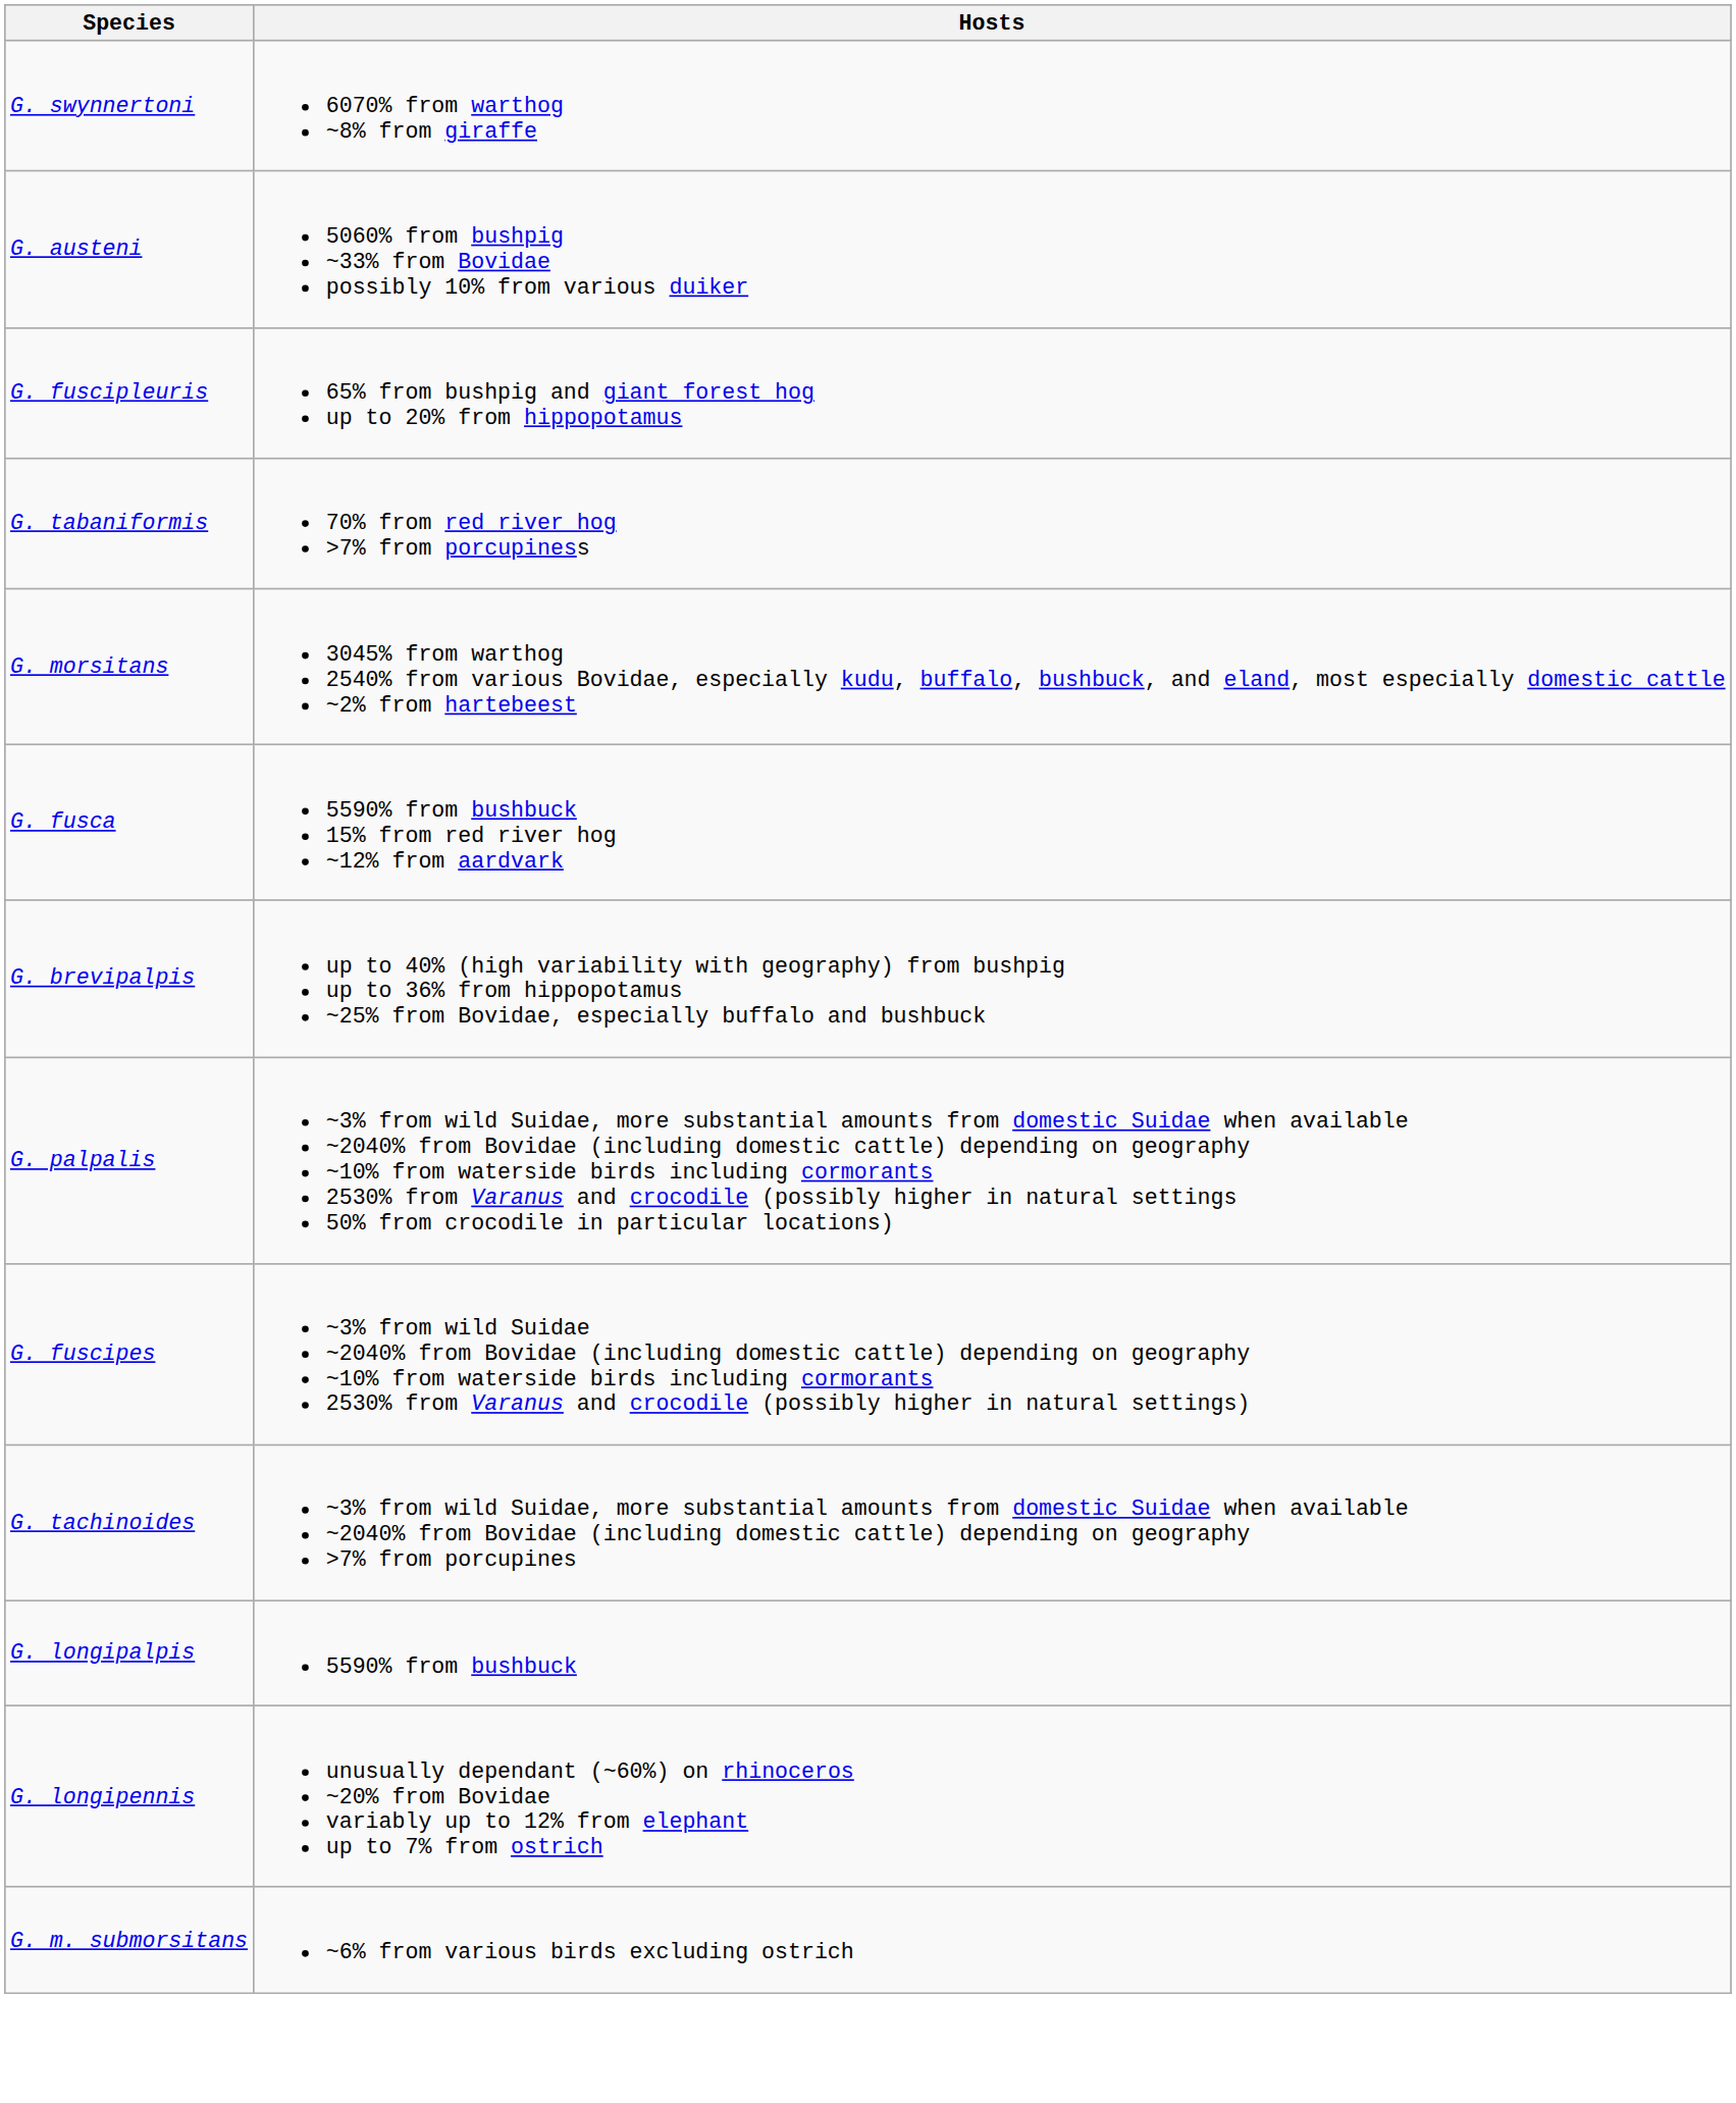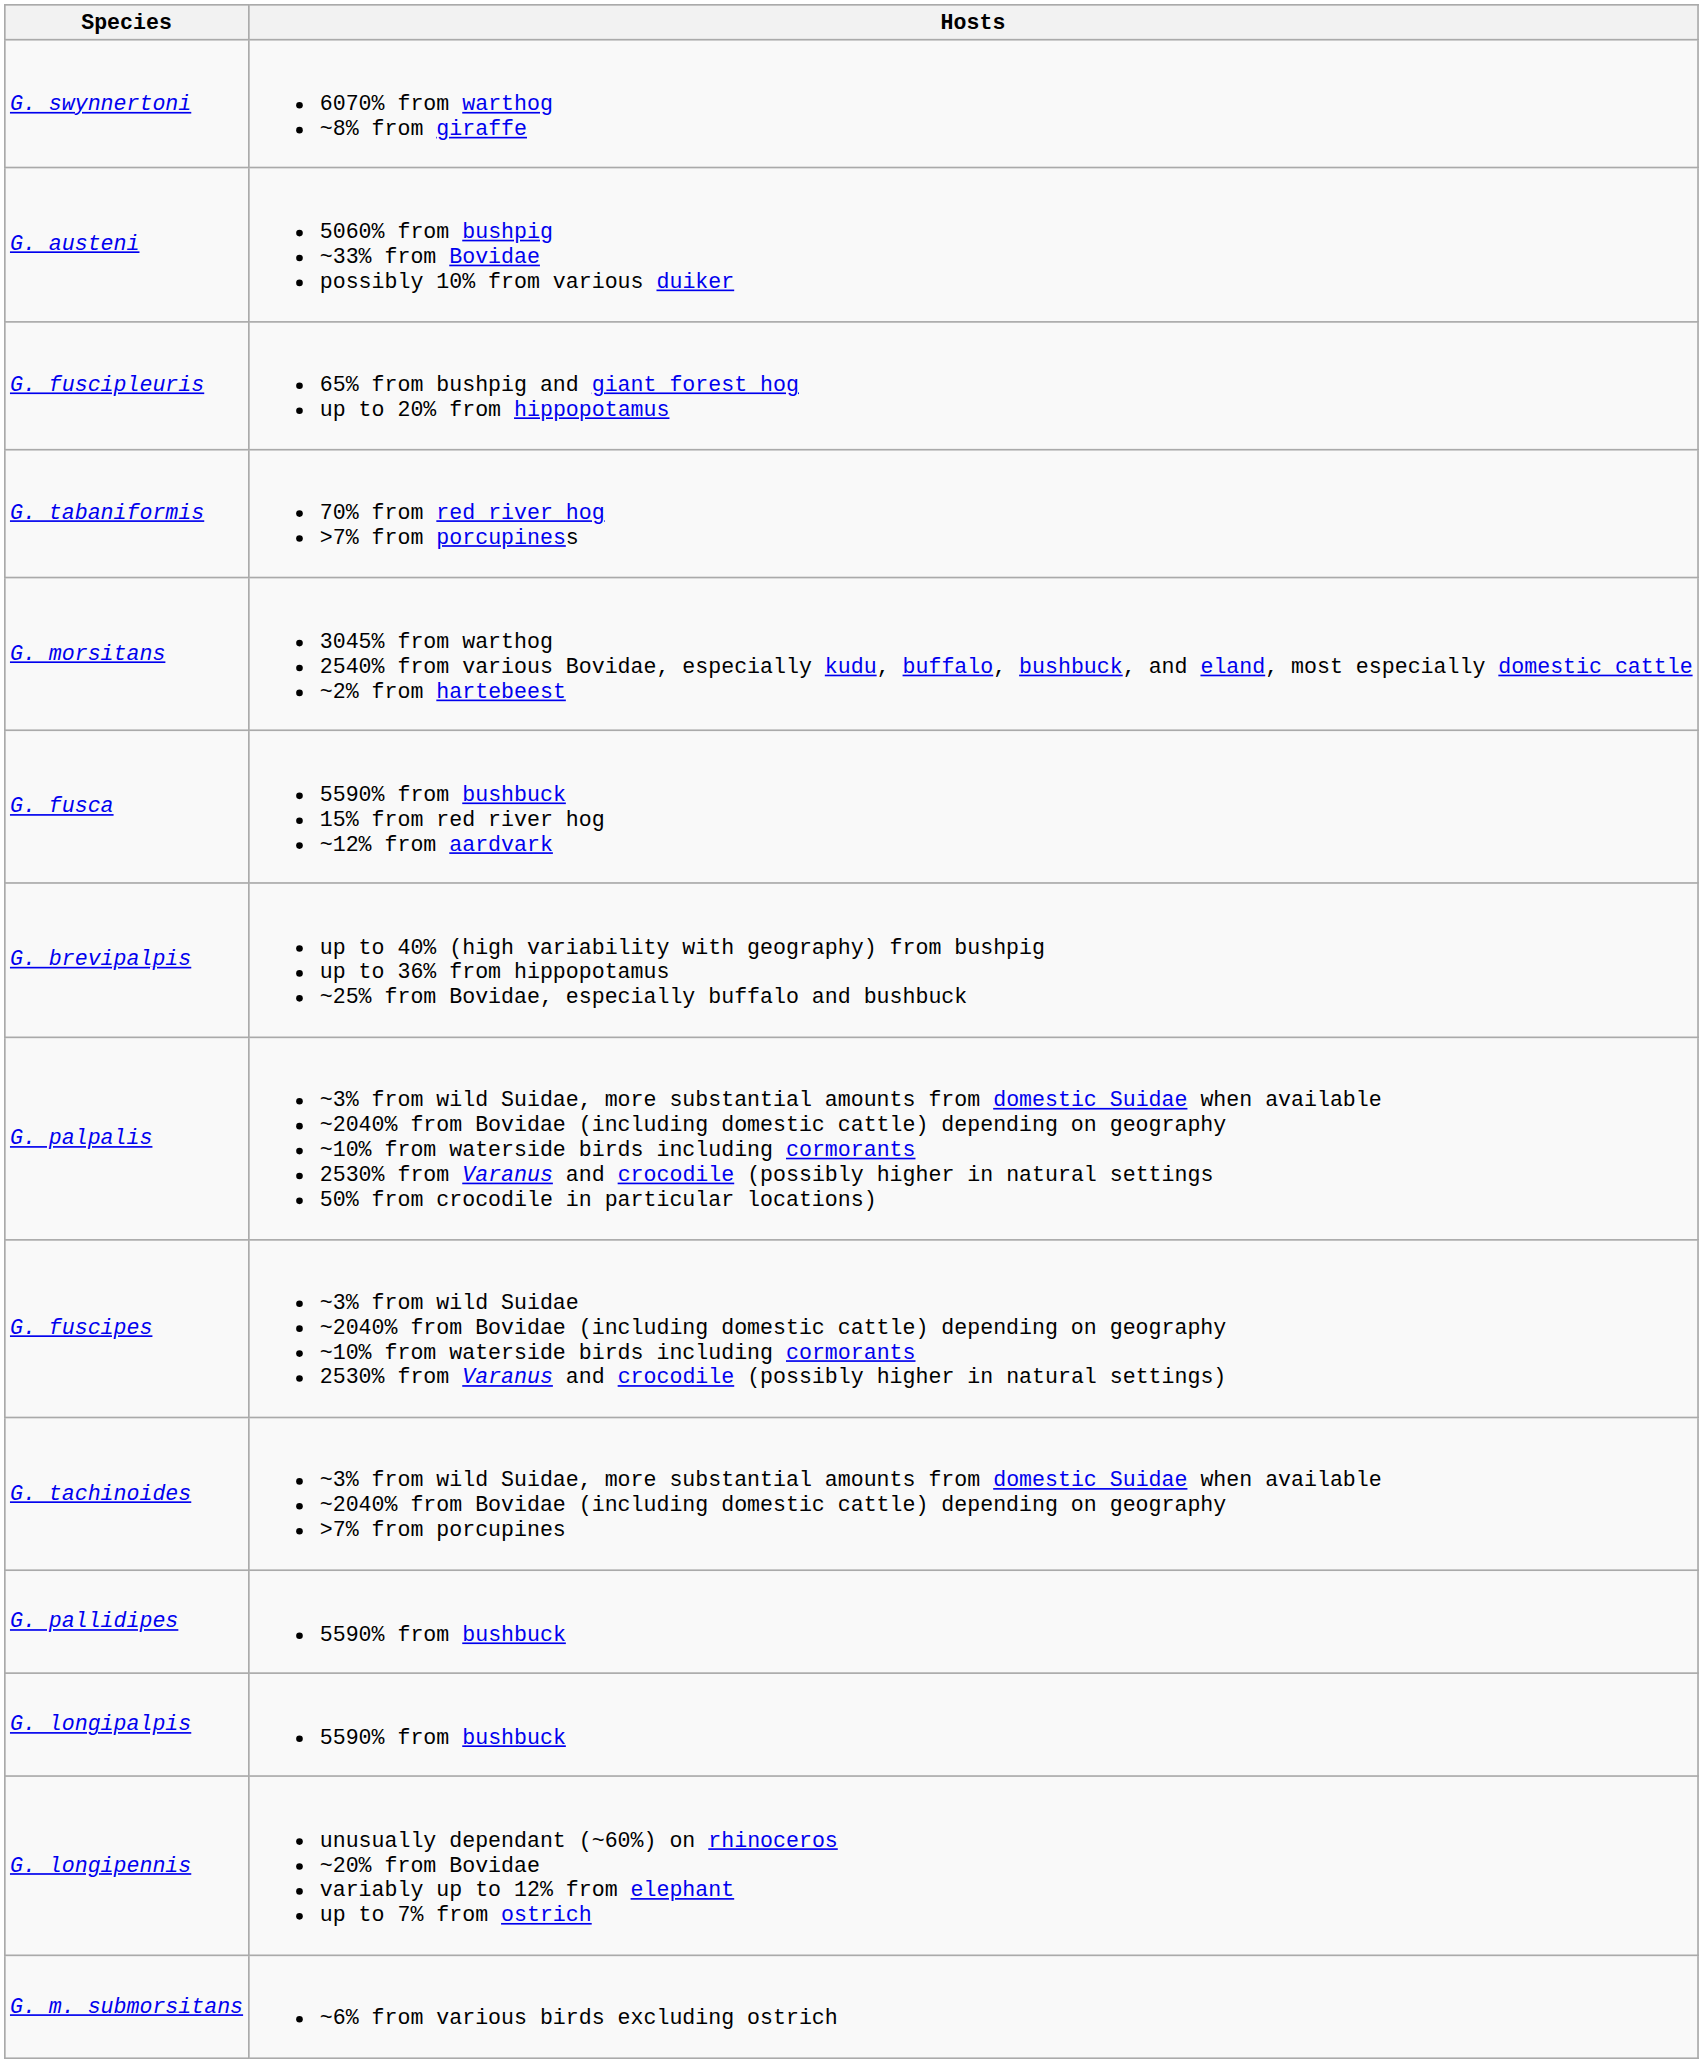+ row: G. pallidipes | 5590% from bushbuck
